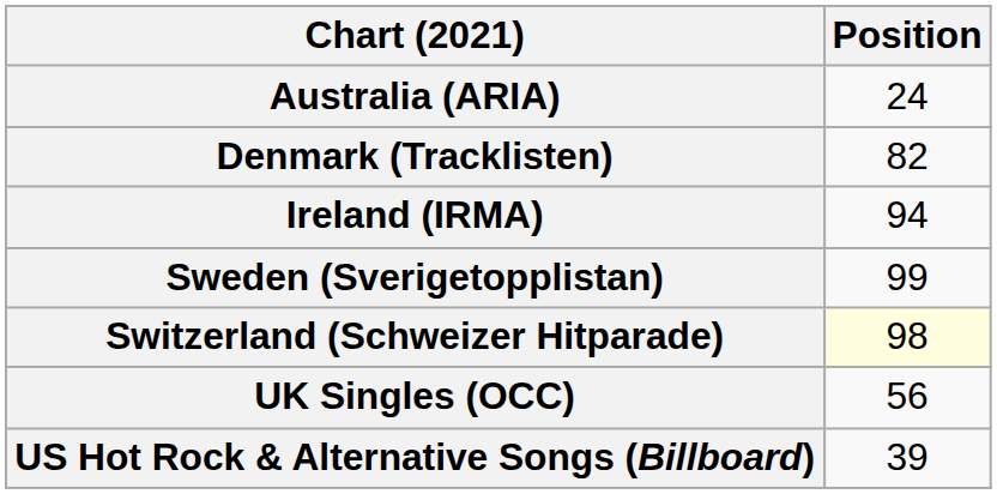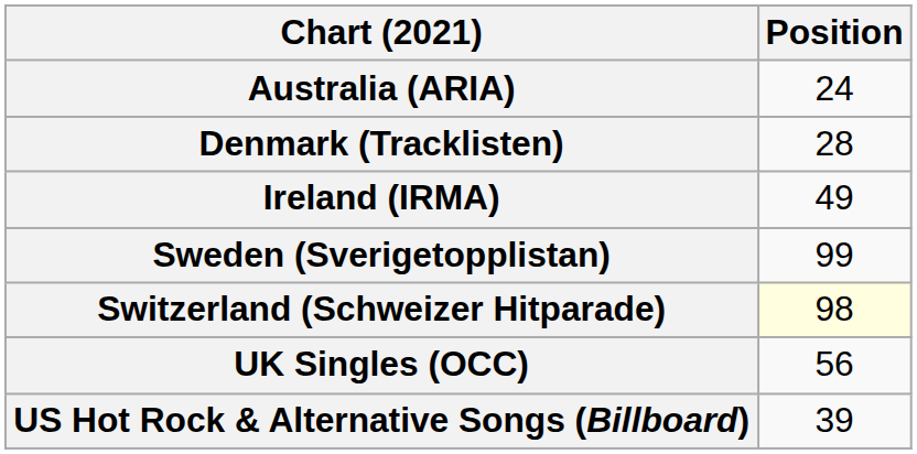Denmark (Tracklisten) | Position: 82 -> 28
Ireland (IRMA) | Position: 94 -> 49
